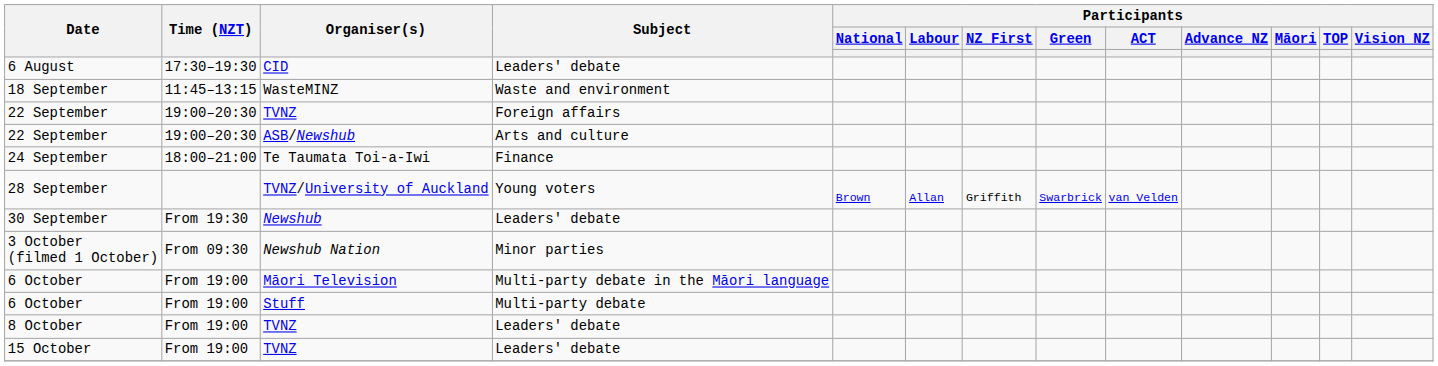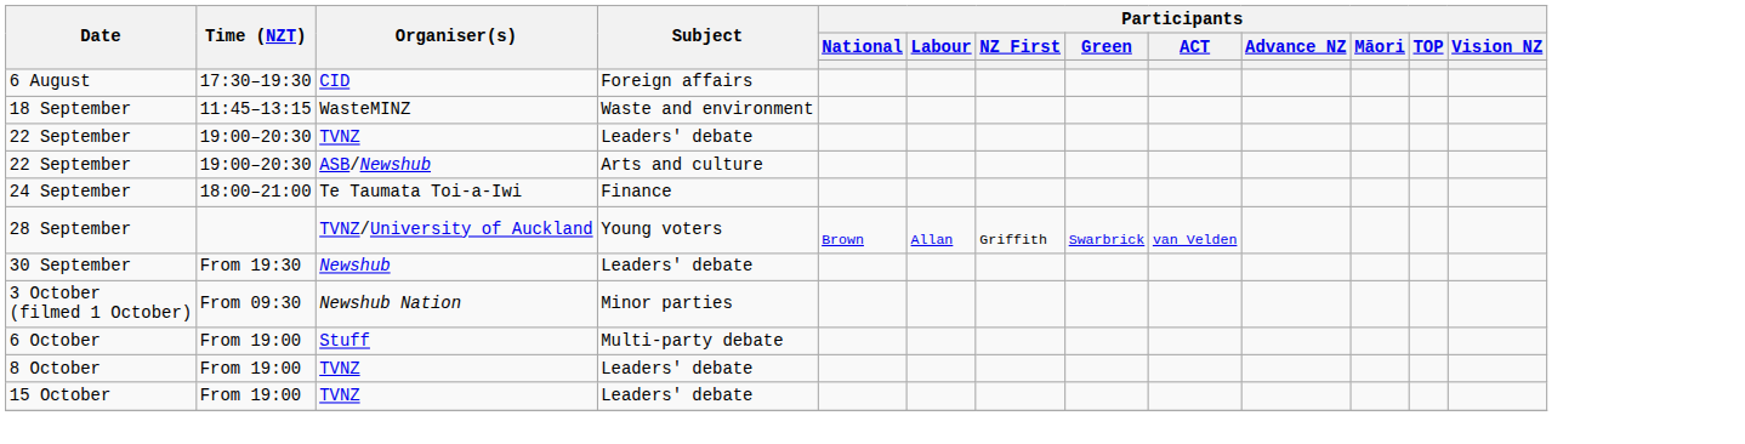6 August | Subject: Leaders' debate -> Foreign affairs
22 September / TVNZ | Subject: Foreign affairs -> Leaders' debate
- row: 6 October | From 19:00 | Māori Television | Multi-party debate in the Māori language
